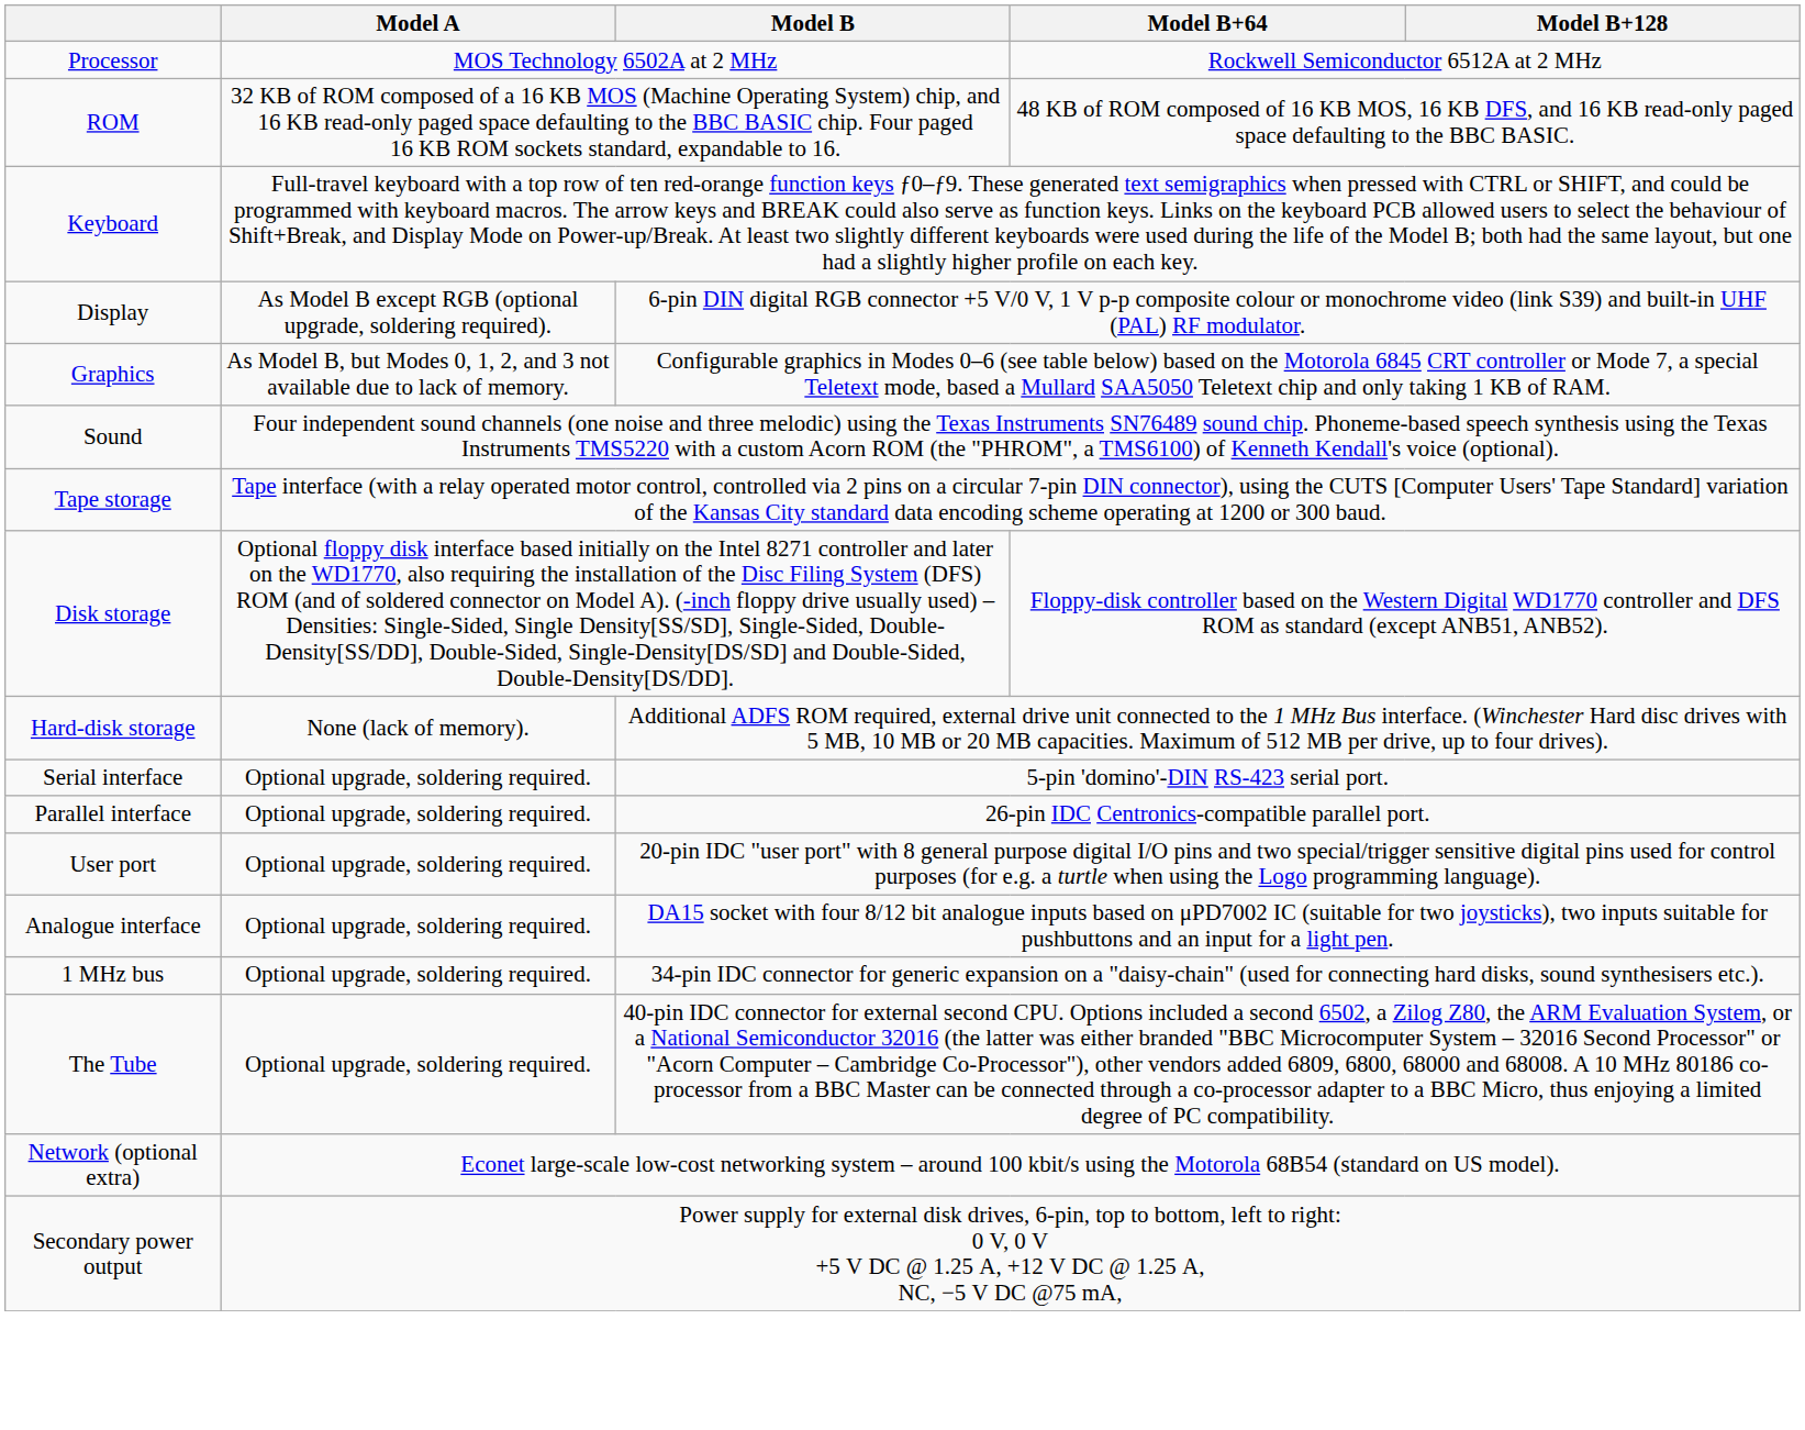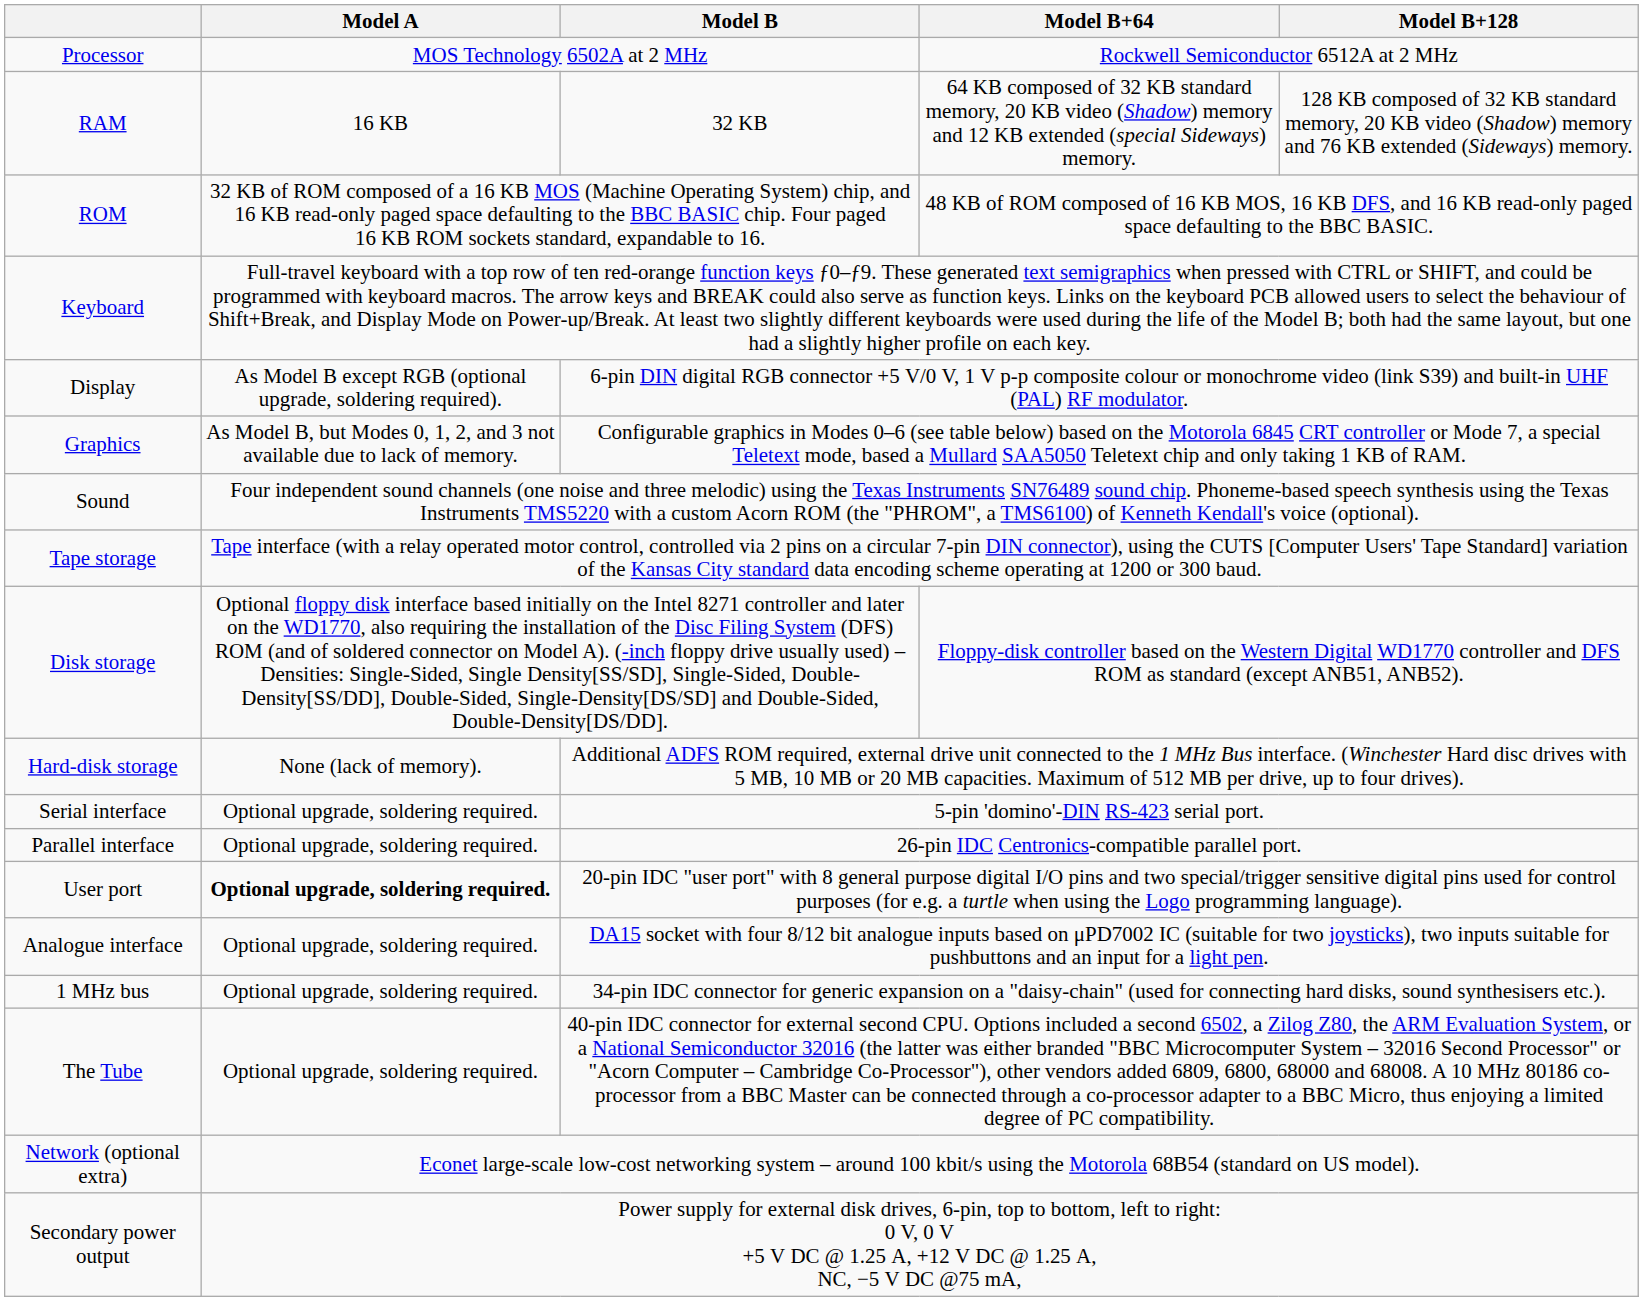+ row: RAM | 16 KB | 32 KB | 64 KB composed of 32 KB standard memory, 20 KB video (Shadow) memory and 12 KB extended (special Sideways) memory. | 128 KB composed of 32 KB standard memory, 20 KB video (Shadow) memory and 76 KB extended (Sideways) memory.
User port | Model A: normal -> bold
